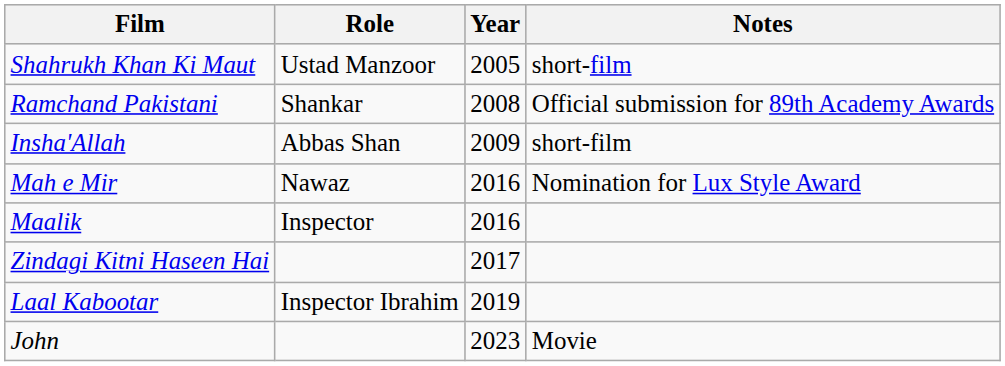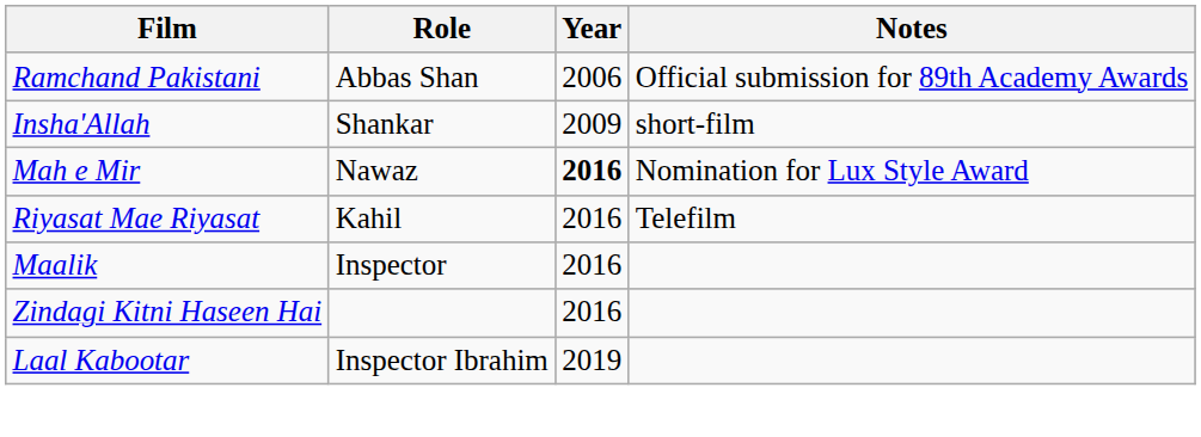- row: Shahrukh Khan Ki Maut | Ustad Manzoor | 2005 | short-film
Ramchand Pakistani | Role: Shankar -> Abbas Shan
Ramchand Pakistani | Year: 2008 -> 2006
Insha'Allah | Role: Abbas Shan -> Shankar
Mah e Mir | Year: normal -> bold
+ row: Riyasat Mae Riyasat | Kahil | 2016 | Telefilm
Zindagi Kitni Haseen Hai | Year: 2017 -> 2016
- row: John | 2023 | Movie
